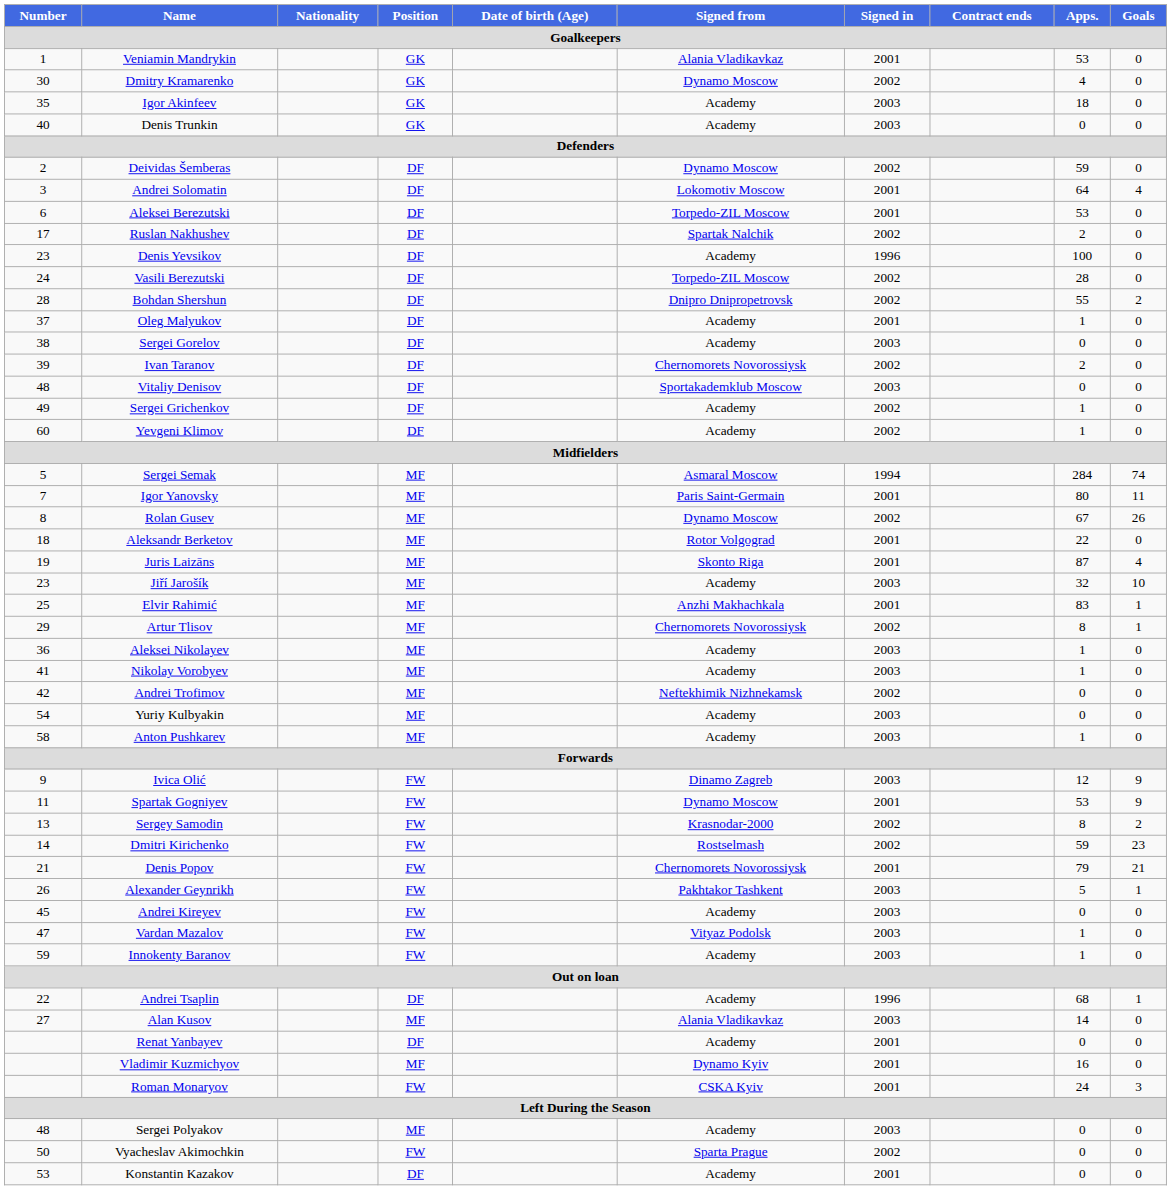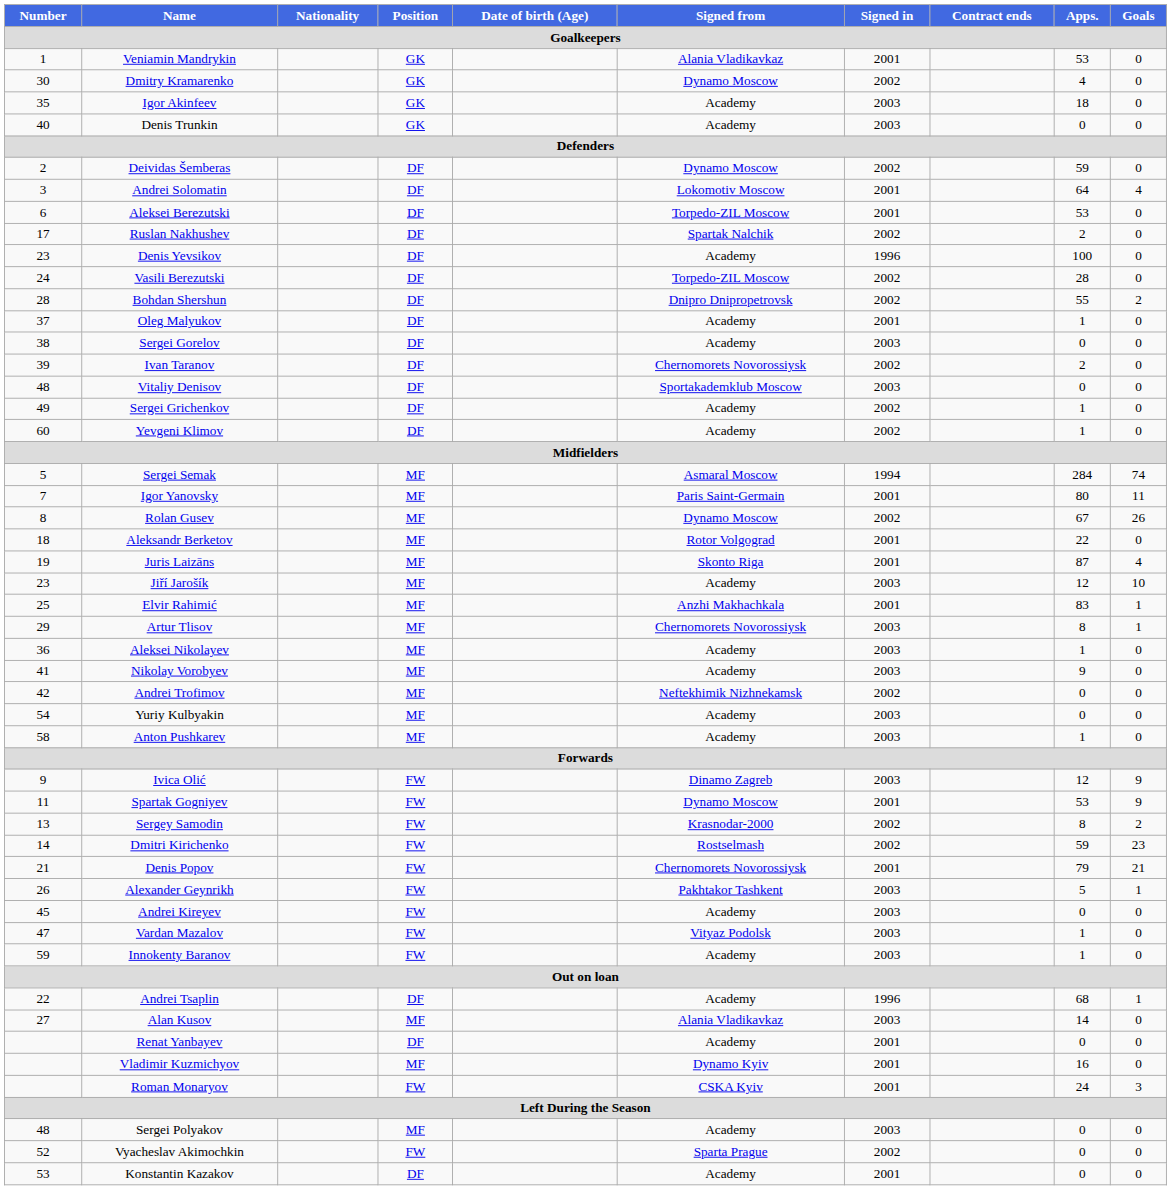Jiří Jarošík | Apps.: 32 -> 12
Artur Tlisov | Signed in: 2002 -> 2003
Nikolay Vorobyev | Apps.: 1 -> 9
Vyacheslav Akimochkin | Number: 50 -> 52
